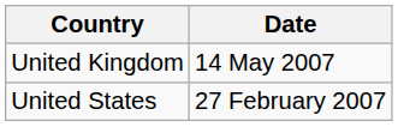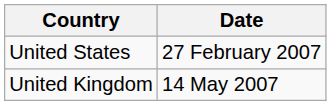rows swapped: United States <-> United Kingdom
